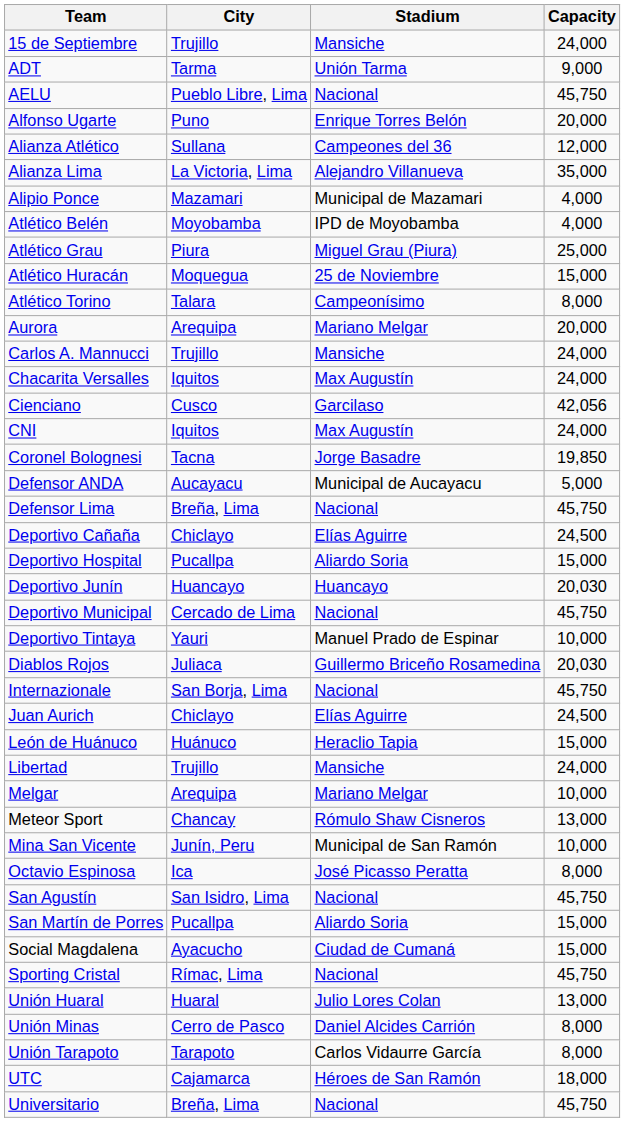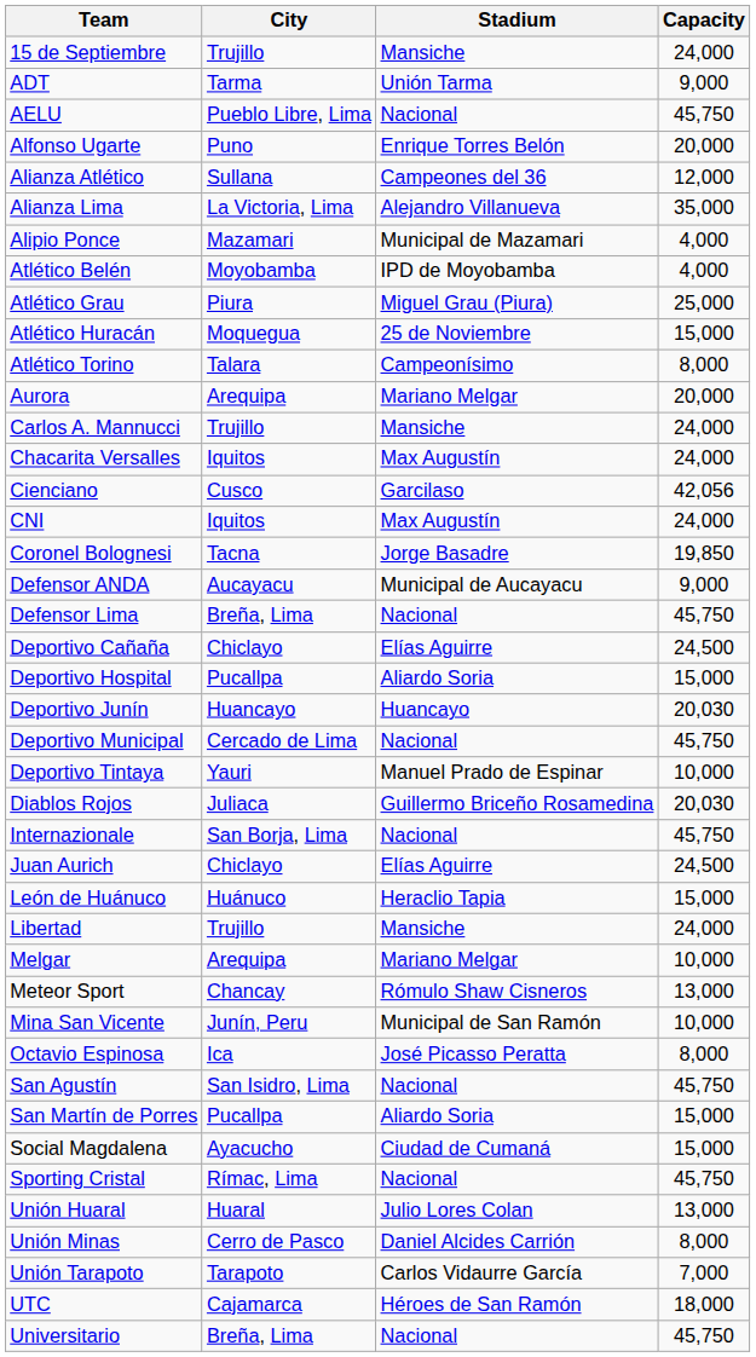Defensor ANDA | Capacity: 5,000 -> 9,000
Unión Tarapoto | Capacity: 8,000 -> 7,000
